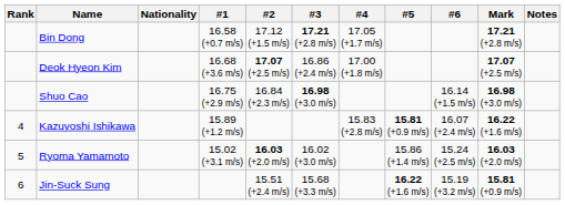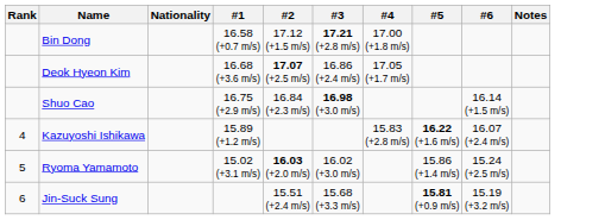- column: Mark | 17.21 (+2.8 m/s) | 17.07 (+2.5 m/s) | 16.98 (+3.0 m/s) | 16.22 (+1.6 m/s) | 16.03 (+2.0 m/s) | 15.81 (+0.9 m/s)
Bin Dong | #4: 17.05 (+1.7 m/s) -> 17.00 (+1.8 m/s)
Deok Hyeon Kim | #4: 17.00 (+1.8 m/s) -> 17.05 (+1.7 m/s)
Kazuyoshi Ishikawa | #5: 15.81 (+0.9 m/s) -> 16.22 (+1.6 m/s)
Jin-Suck Sung | #5: 16.22 (+1.6 m/s) -> 15.81 (+0.9 m/s)
